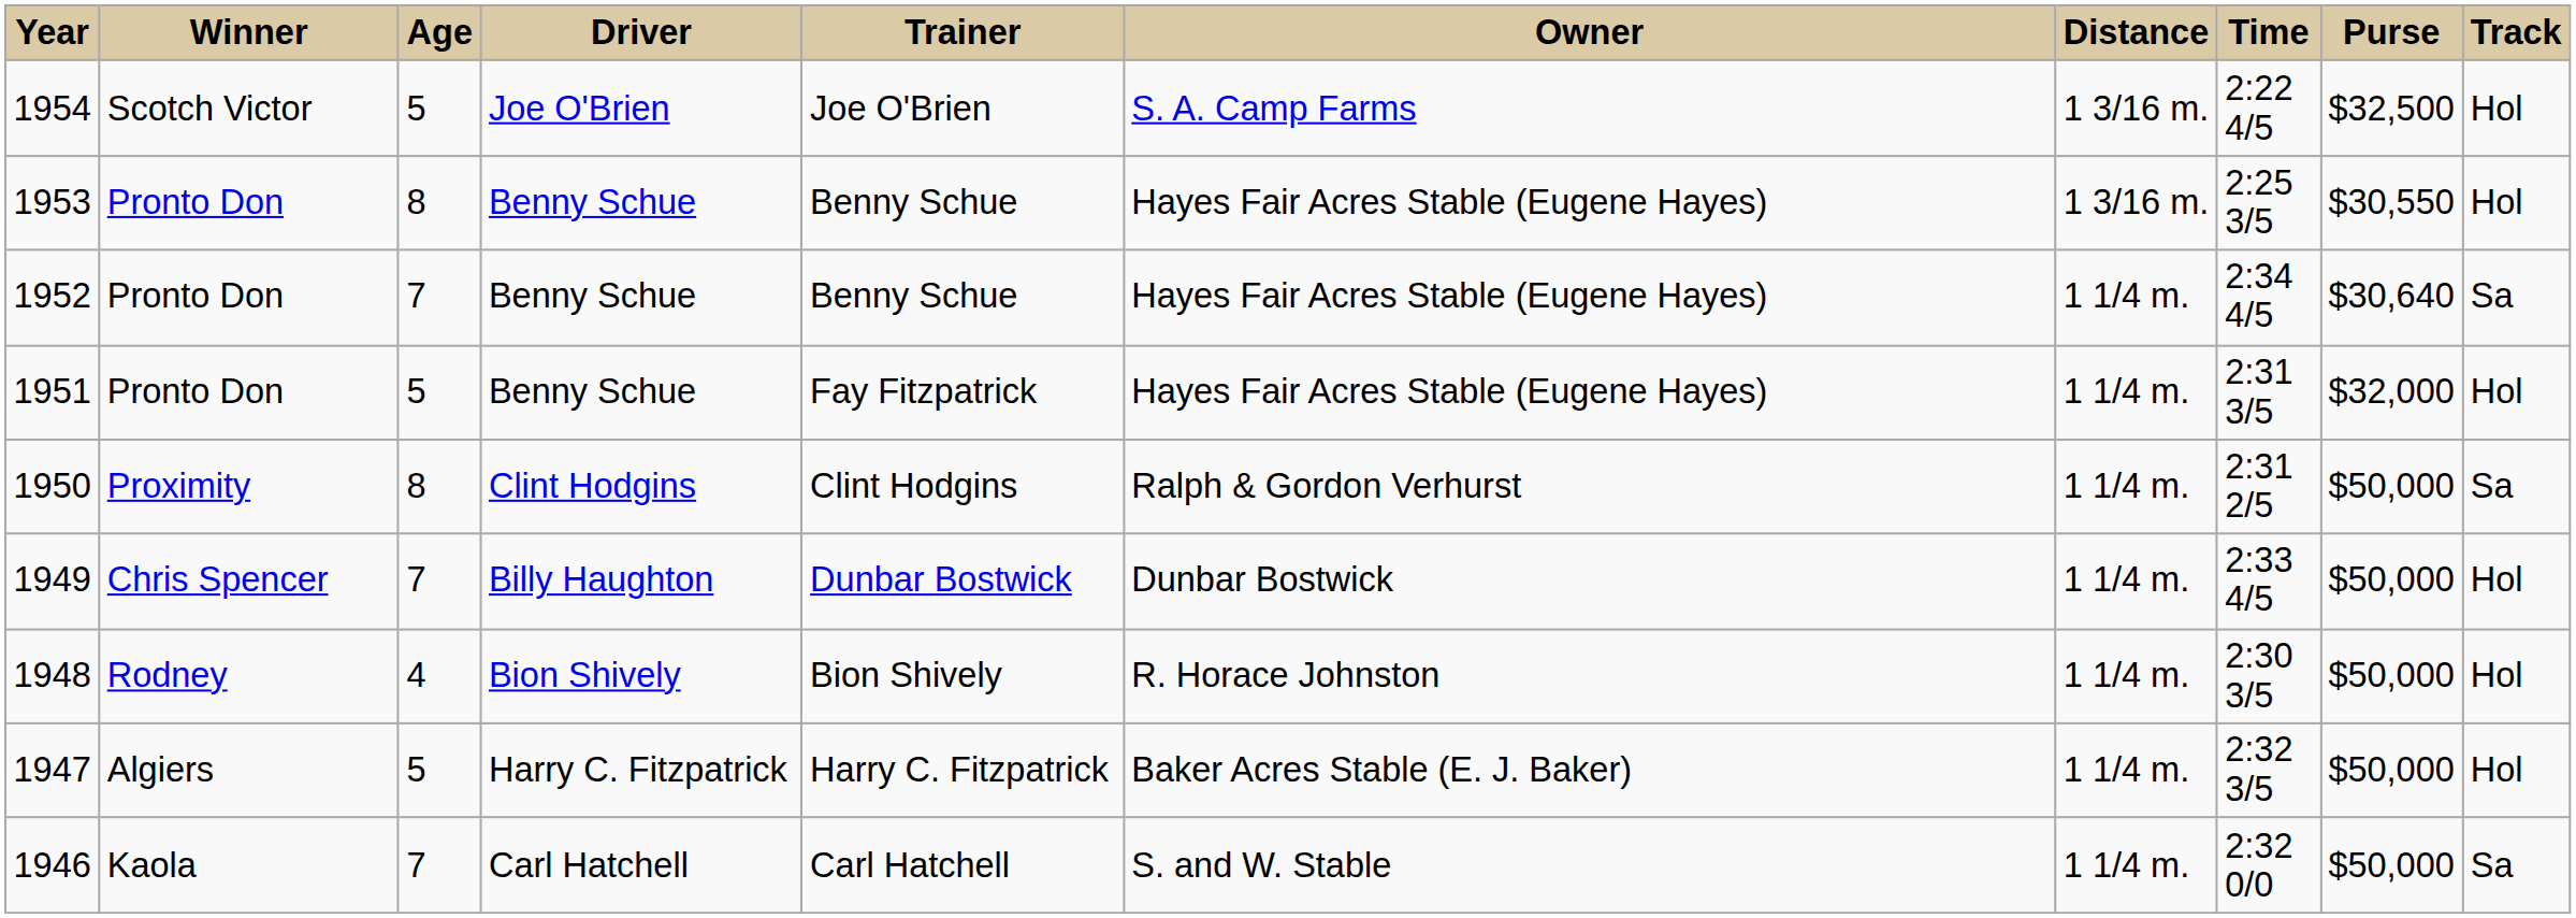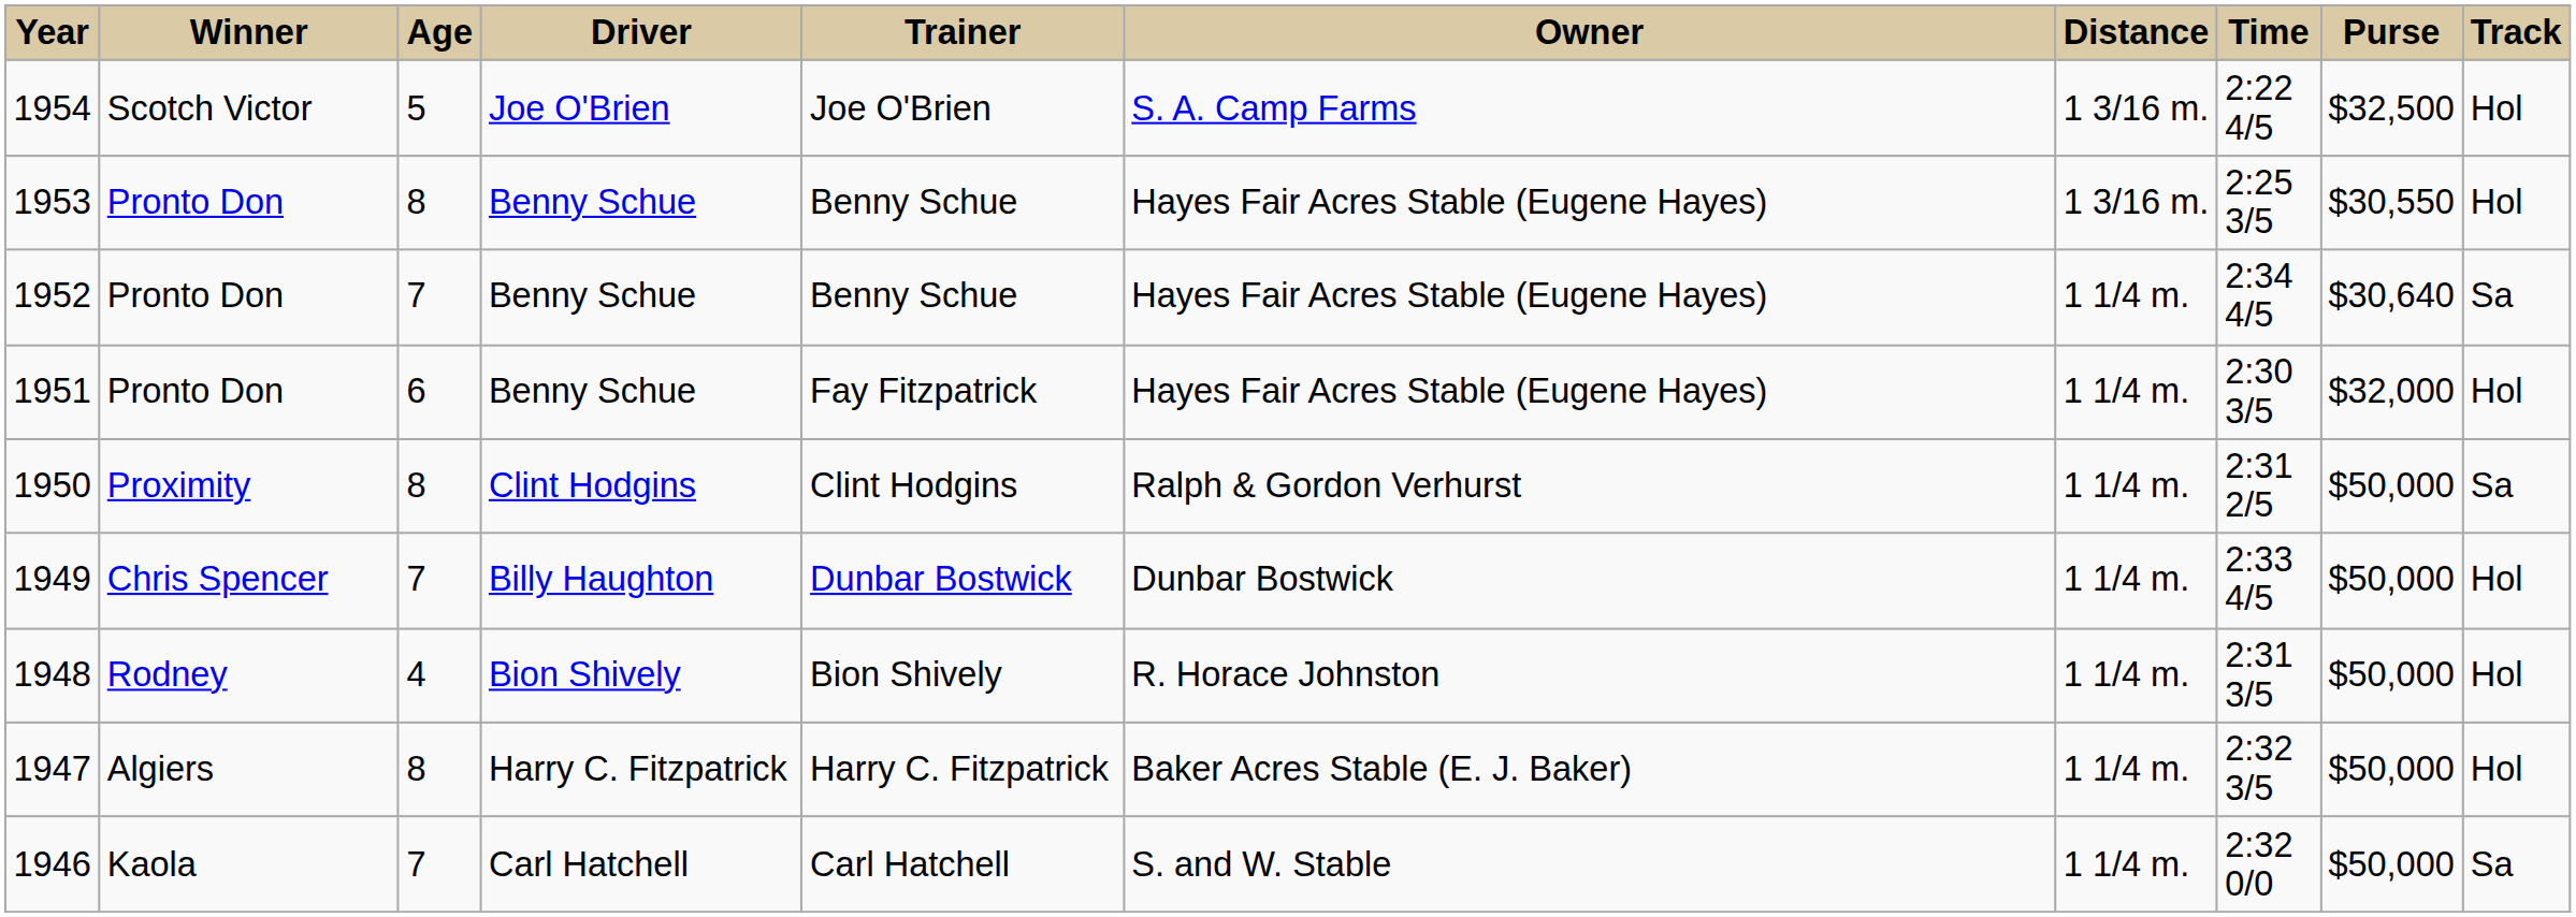1951 | Age: 5 -> 6
1951 | Time: 2:31 3/5 -> 2:30 3/5
1948 | Time: 2:30 3/5 -> 2:31 3/5
1947 | Age: 5 -> 8
